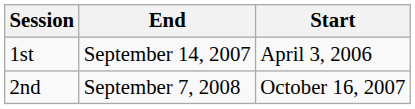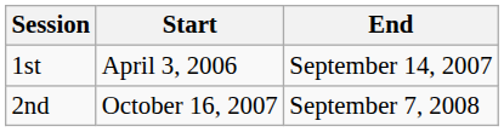columns swapped: Start <-> End
